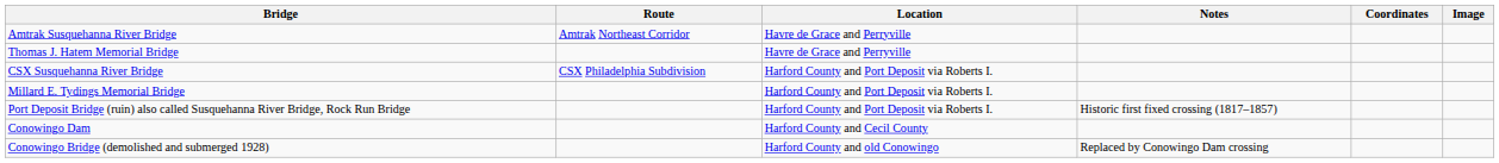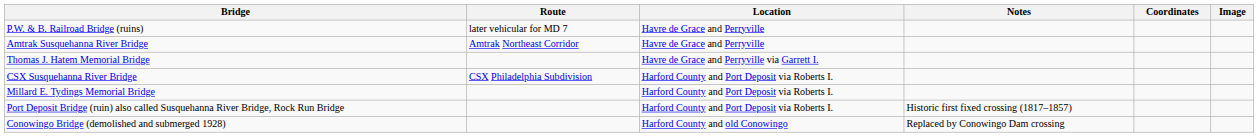+ row: P.W. & B. Railroad Bridge (ruins) | later vehicular for MD 7 | Havre de Grace and Perryville
Thomas J. Hatem Memorial Bridge | Location: Havre de Grace and Perryville -> Havre de Grace and Perryville via Garrett I.
- row: Conowingo Dam | Harford County and Cecil County
